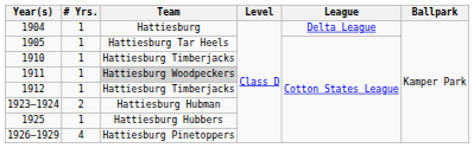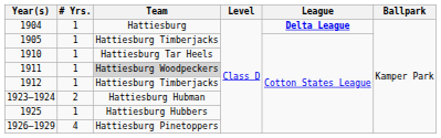1904 | League: normal -> bold
1905 | Team: Hattiesburg Tar Heels -> Hattiesburg Timberjacks
1910 | Team: Hattiesburg Timberjacks -> Hattiesburg Tar Heels
